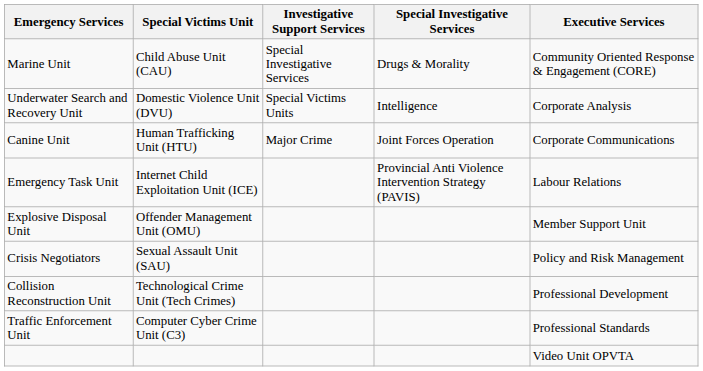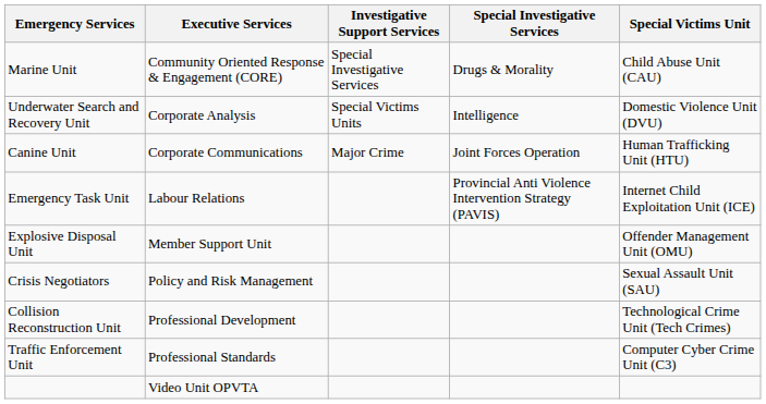columns swapped: Executive Services <-> Special Victims Unit
